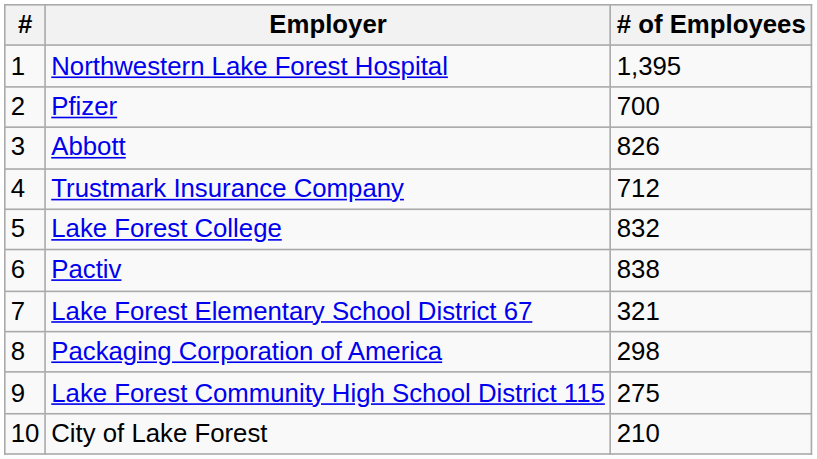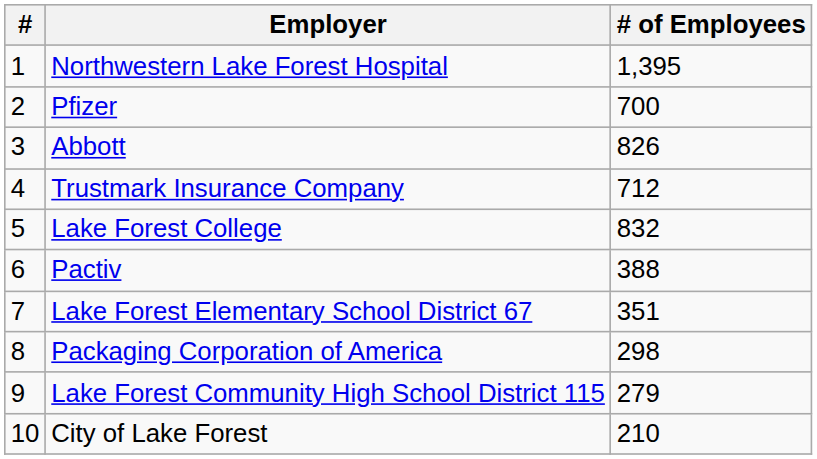Pactiv | # of Employees: 838 -> 388
Lake Forest Elementary School District 67 | # of Employees: 321 -> 351
Lake Forest Community High School District 115 | # of Employees: 275 -> 279
